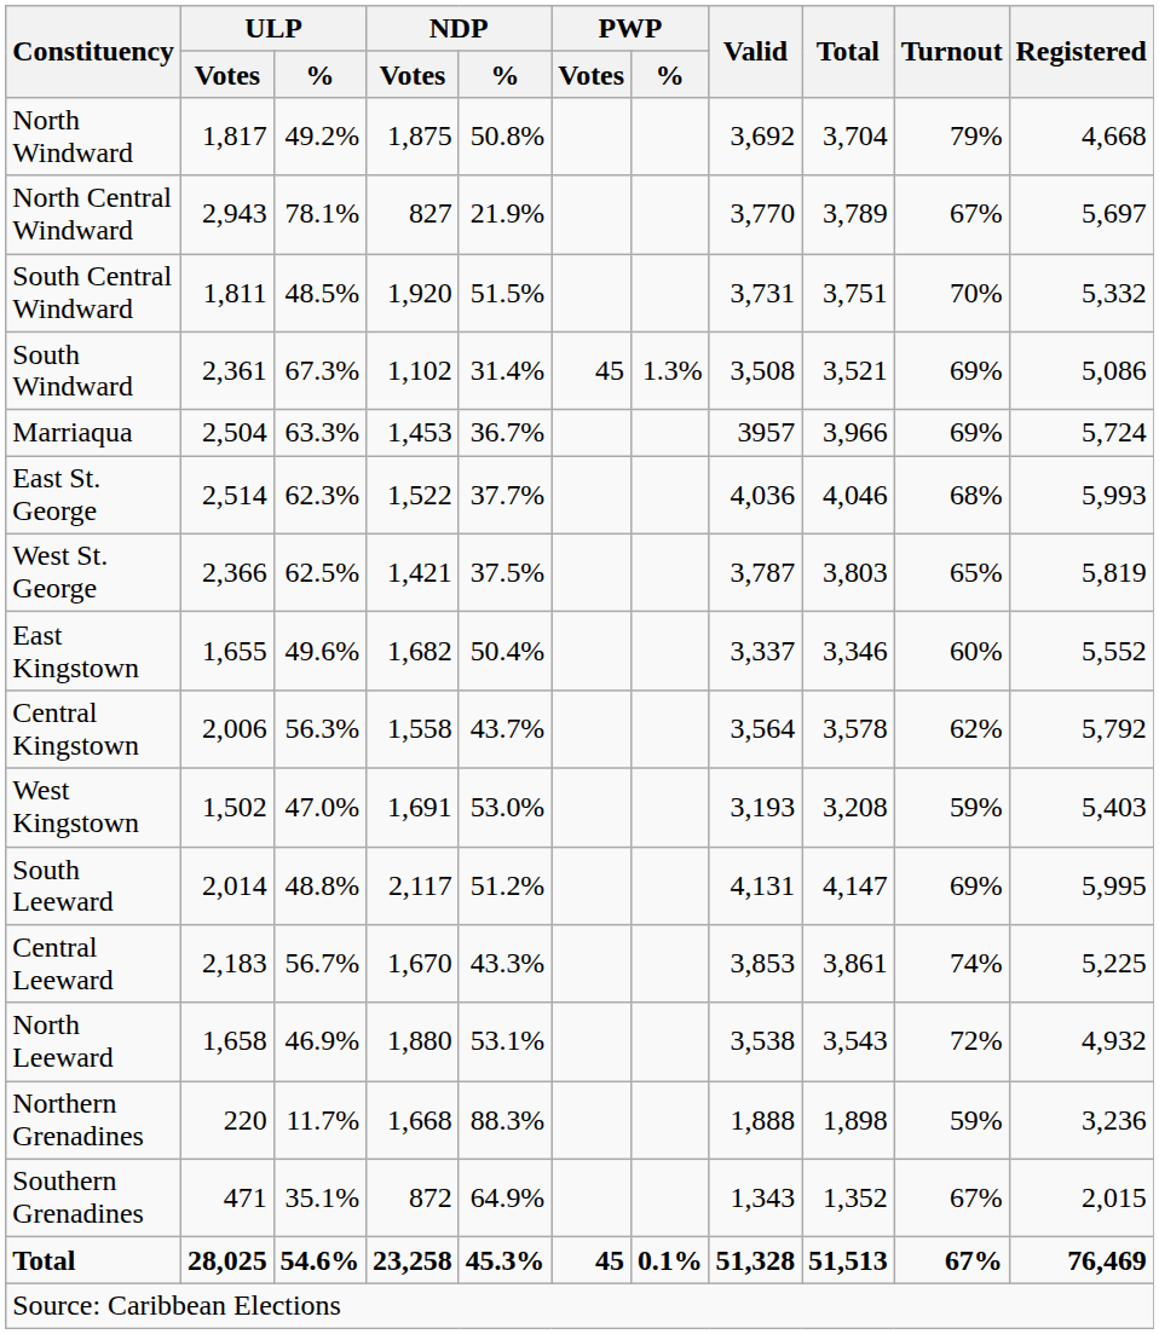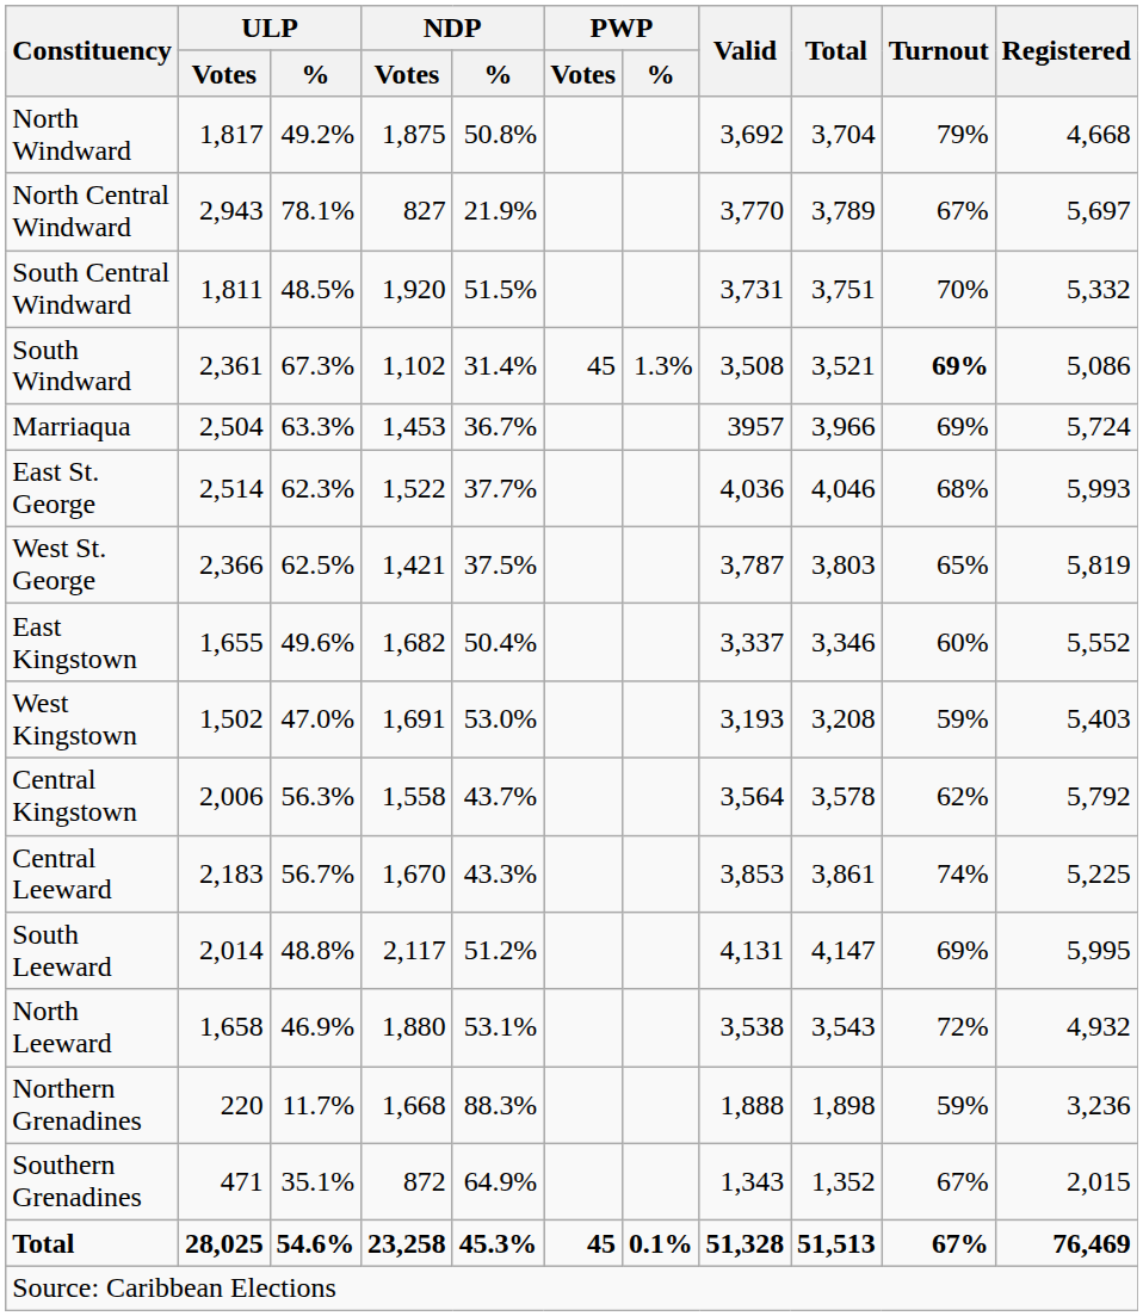South Windward | Turnout: normal -> bold
rows swapped: Central Kingstown <-> West Kingstown
rows swapped: South Leeward <-> Central Leeward
